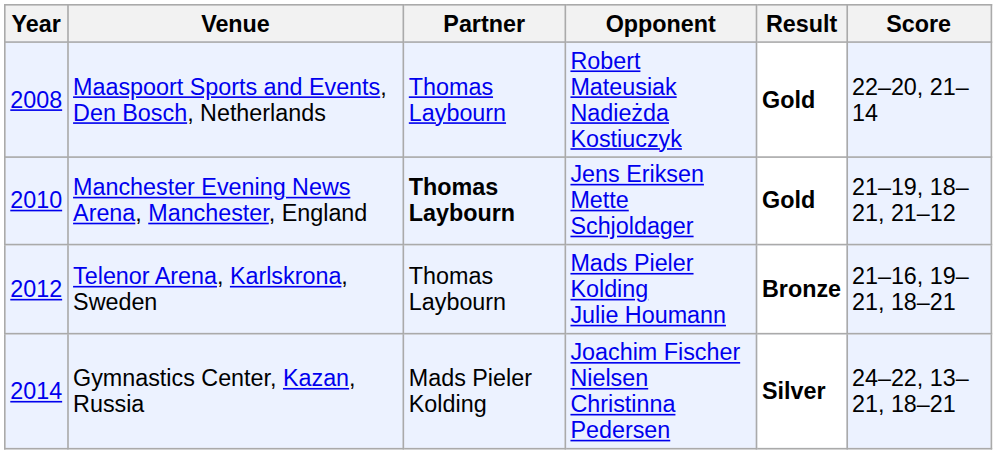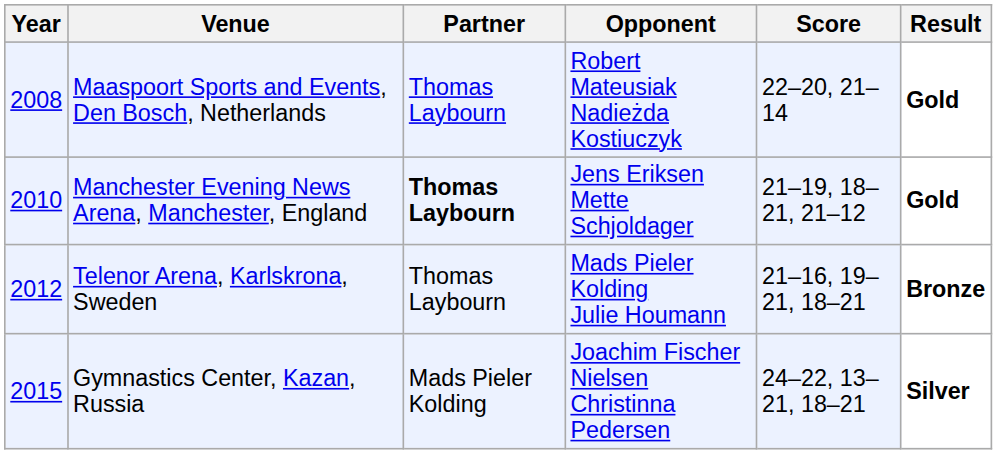columns swapped: Score <-> Result
Gymnastics Center, Kazan, Russia | Year: 2014 -> 2015
